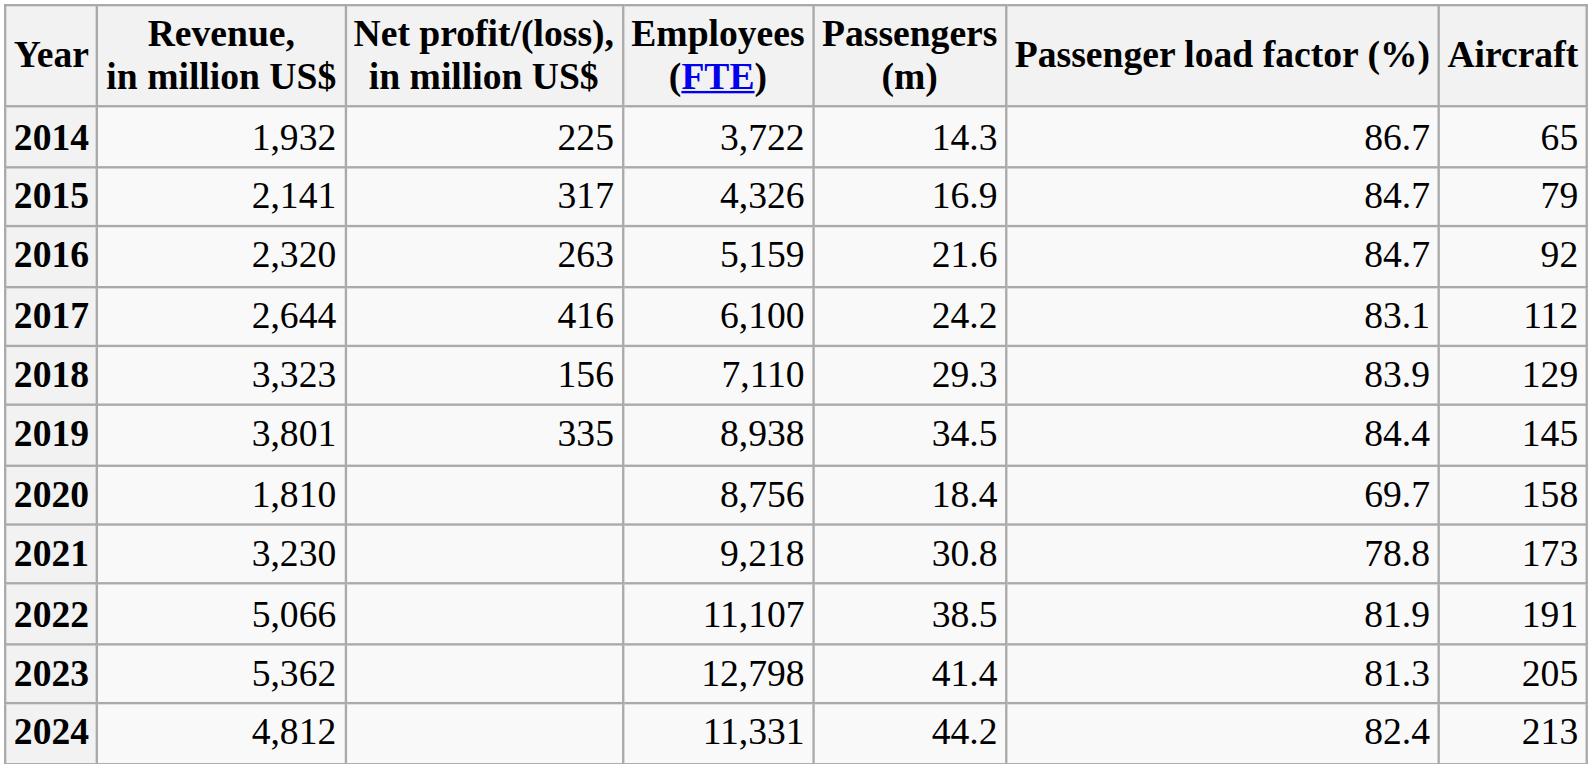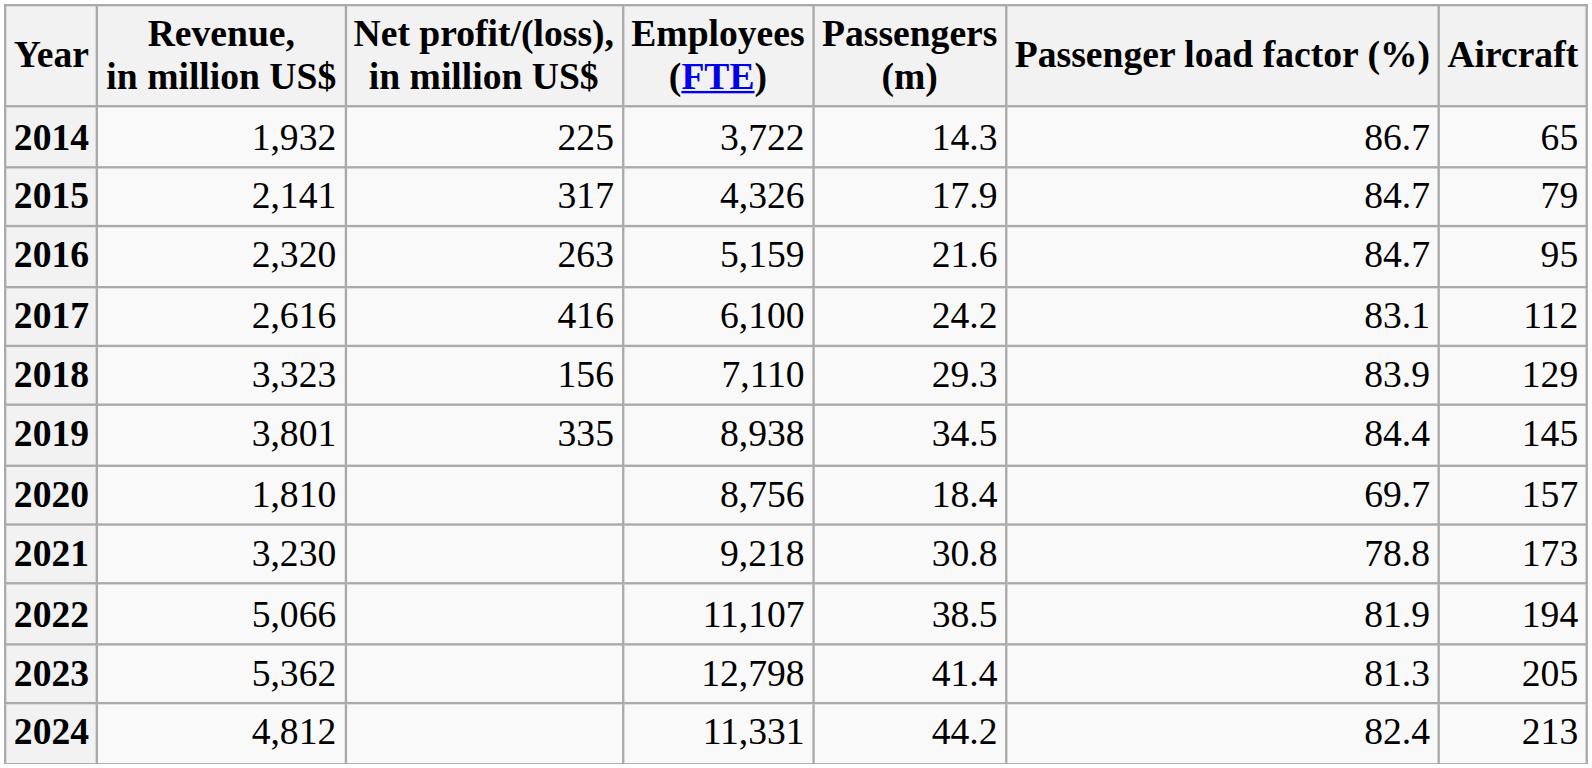2015 | Passengers (m): 16.9 -> 17.9
2016 | Aircraft: 92 -> 95
2017 | Revenue, in million US$: 2,644 -> 2,616
2020 | Aircraft: 158 -> 157
2022 | Aircraft: 191 -> 194
